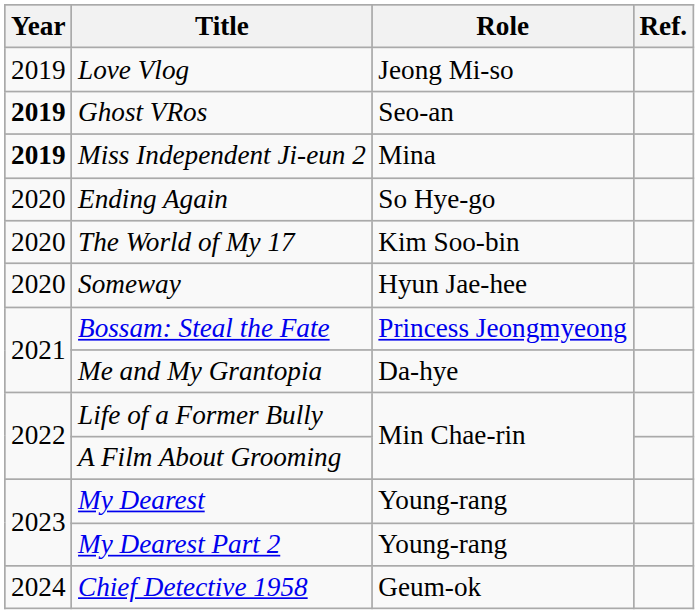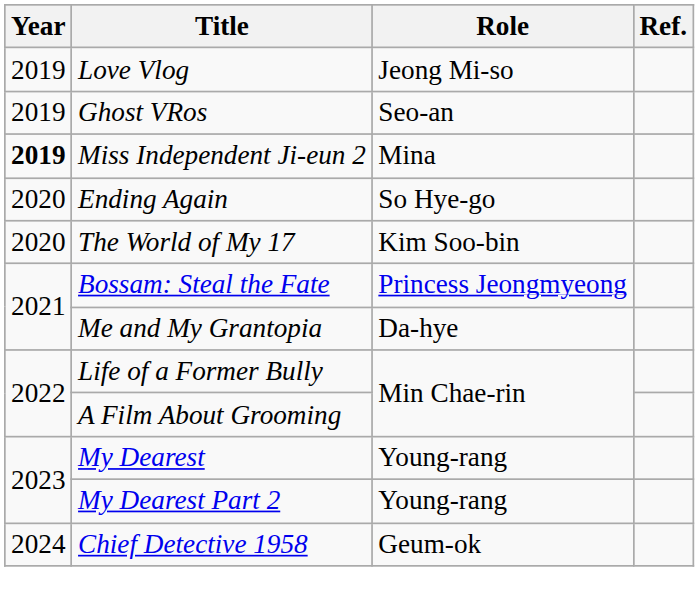Ghost VRos | Year: bold -> normal
- row: 2020 | Someway | Hyun Jae-hee
